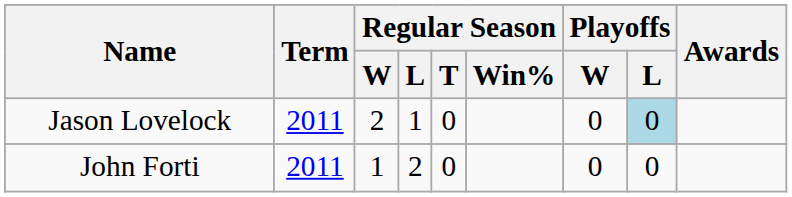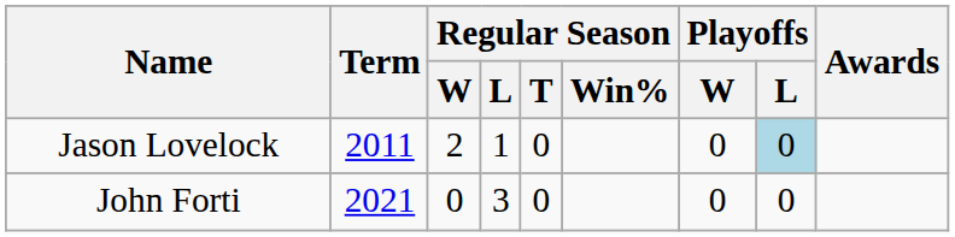John Forti | Term: 2011 -> 2021
John Forti | Regular Season / W: 1 -> 0
John Forti | Regular Season / L: 2 -> 3
